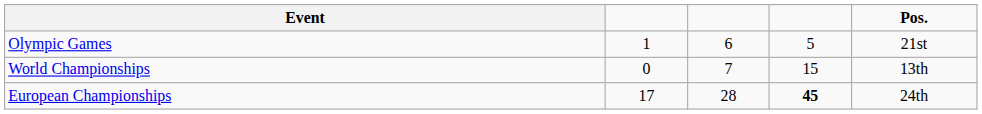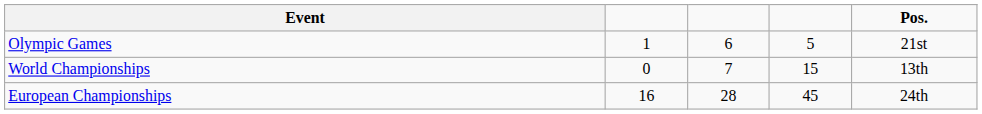European Championships | column 2: 17 -> 16
European Championships | column 4: bold -> normal
